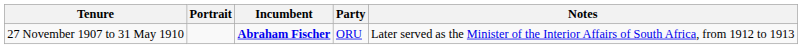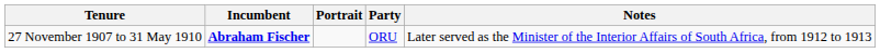columns swapped: Portrait <-> Incumbent
